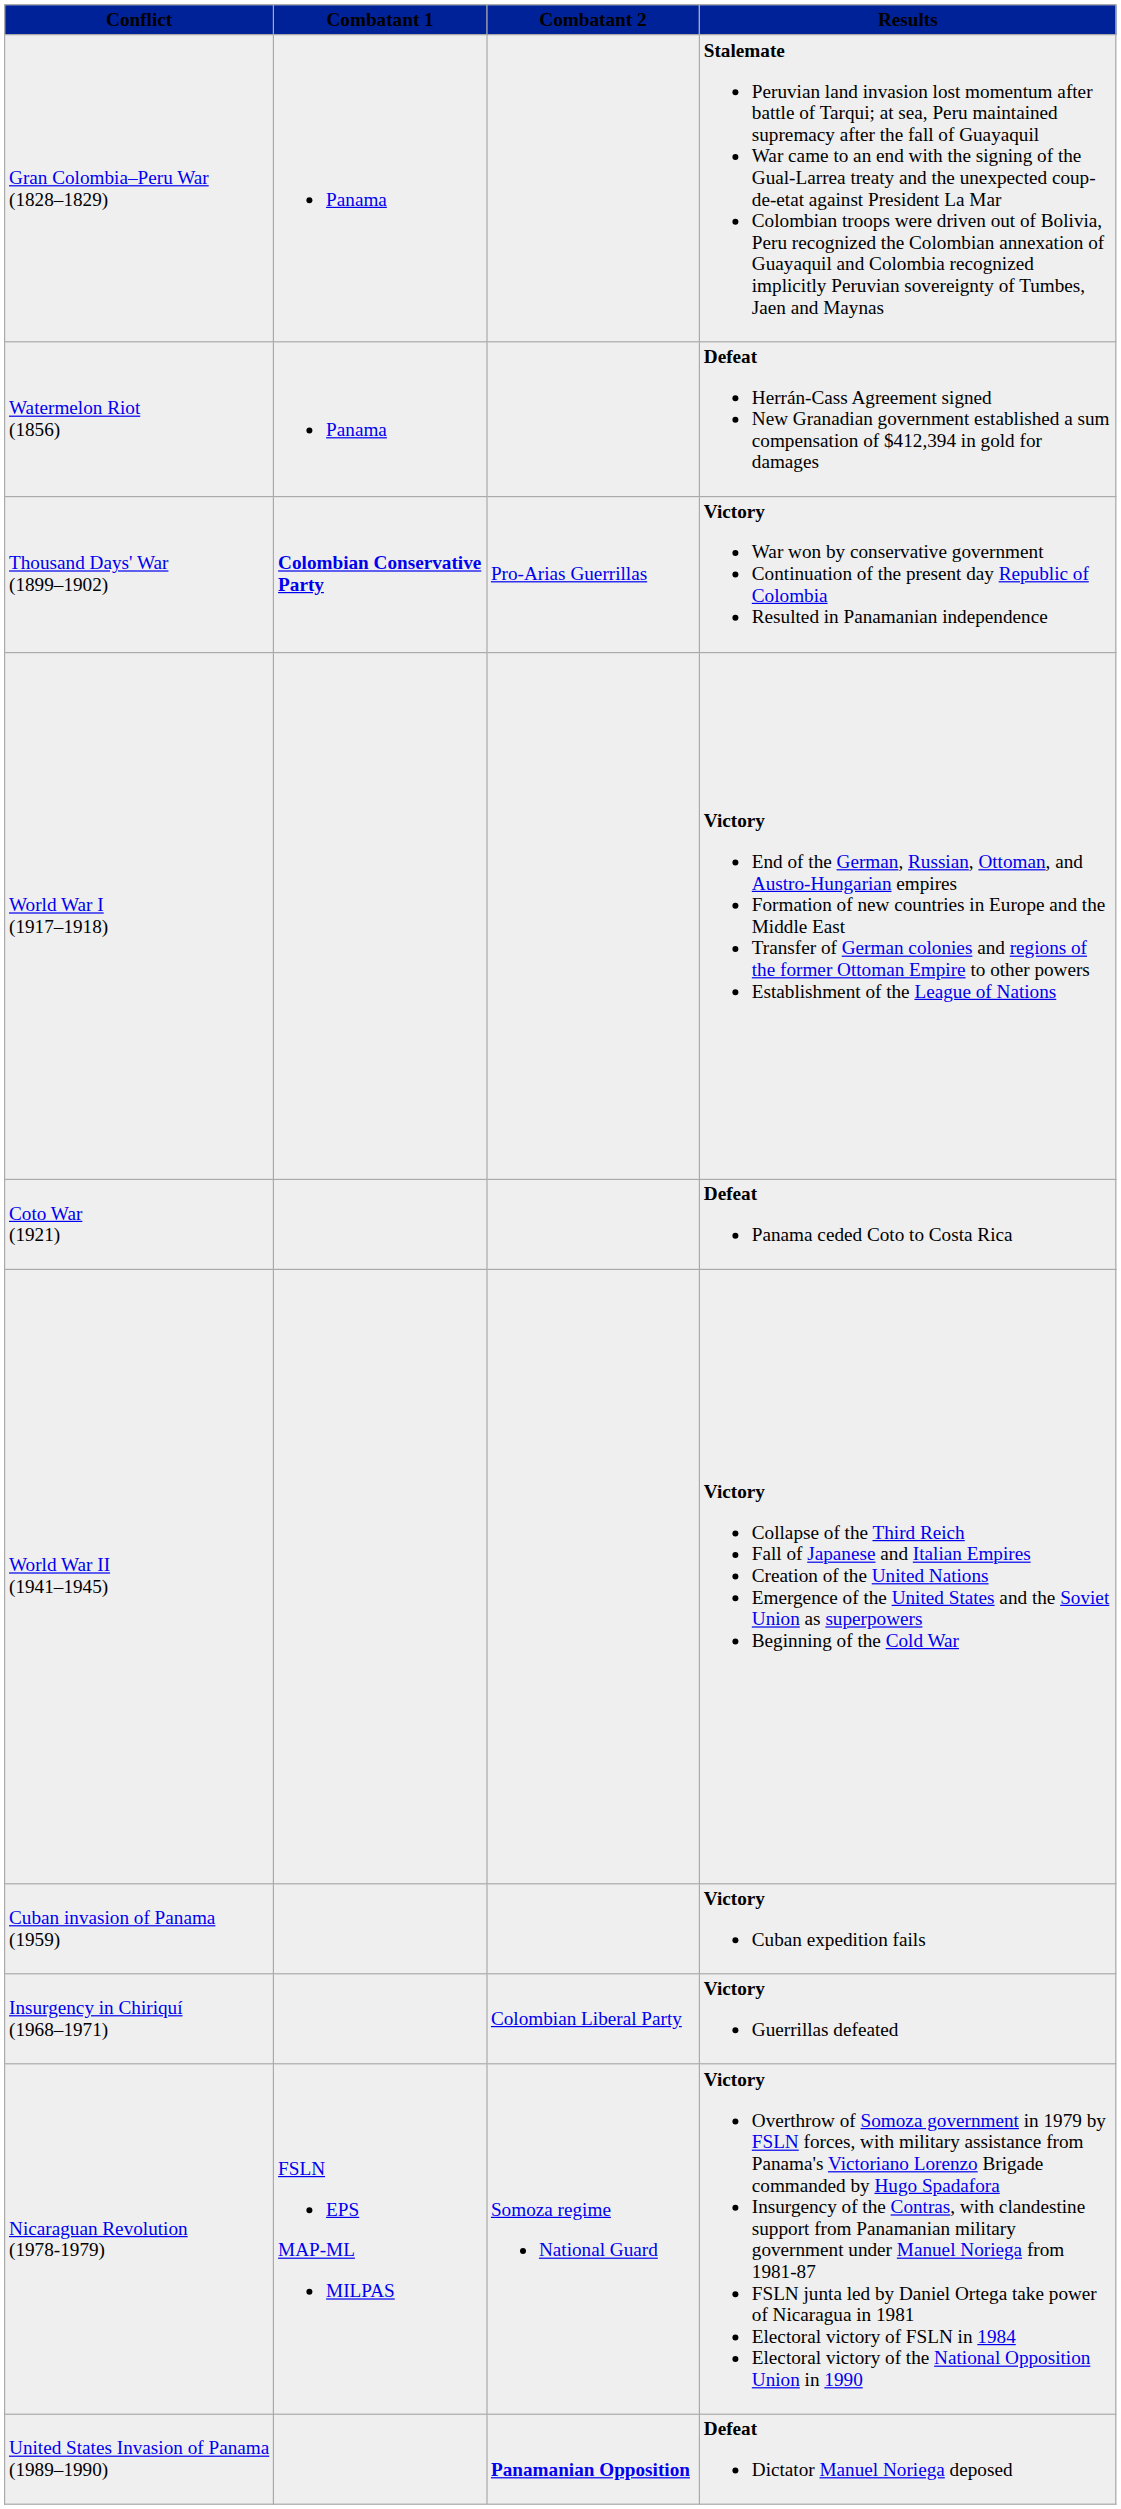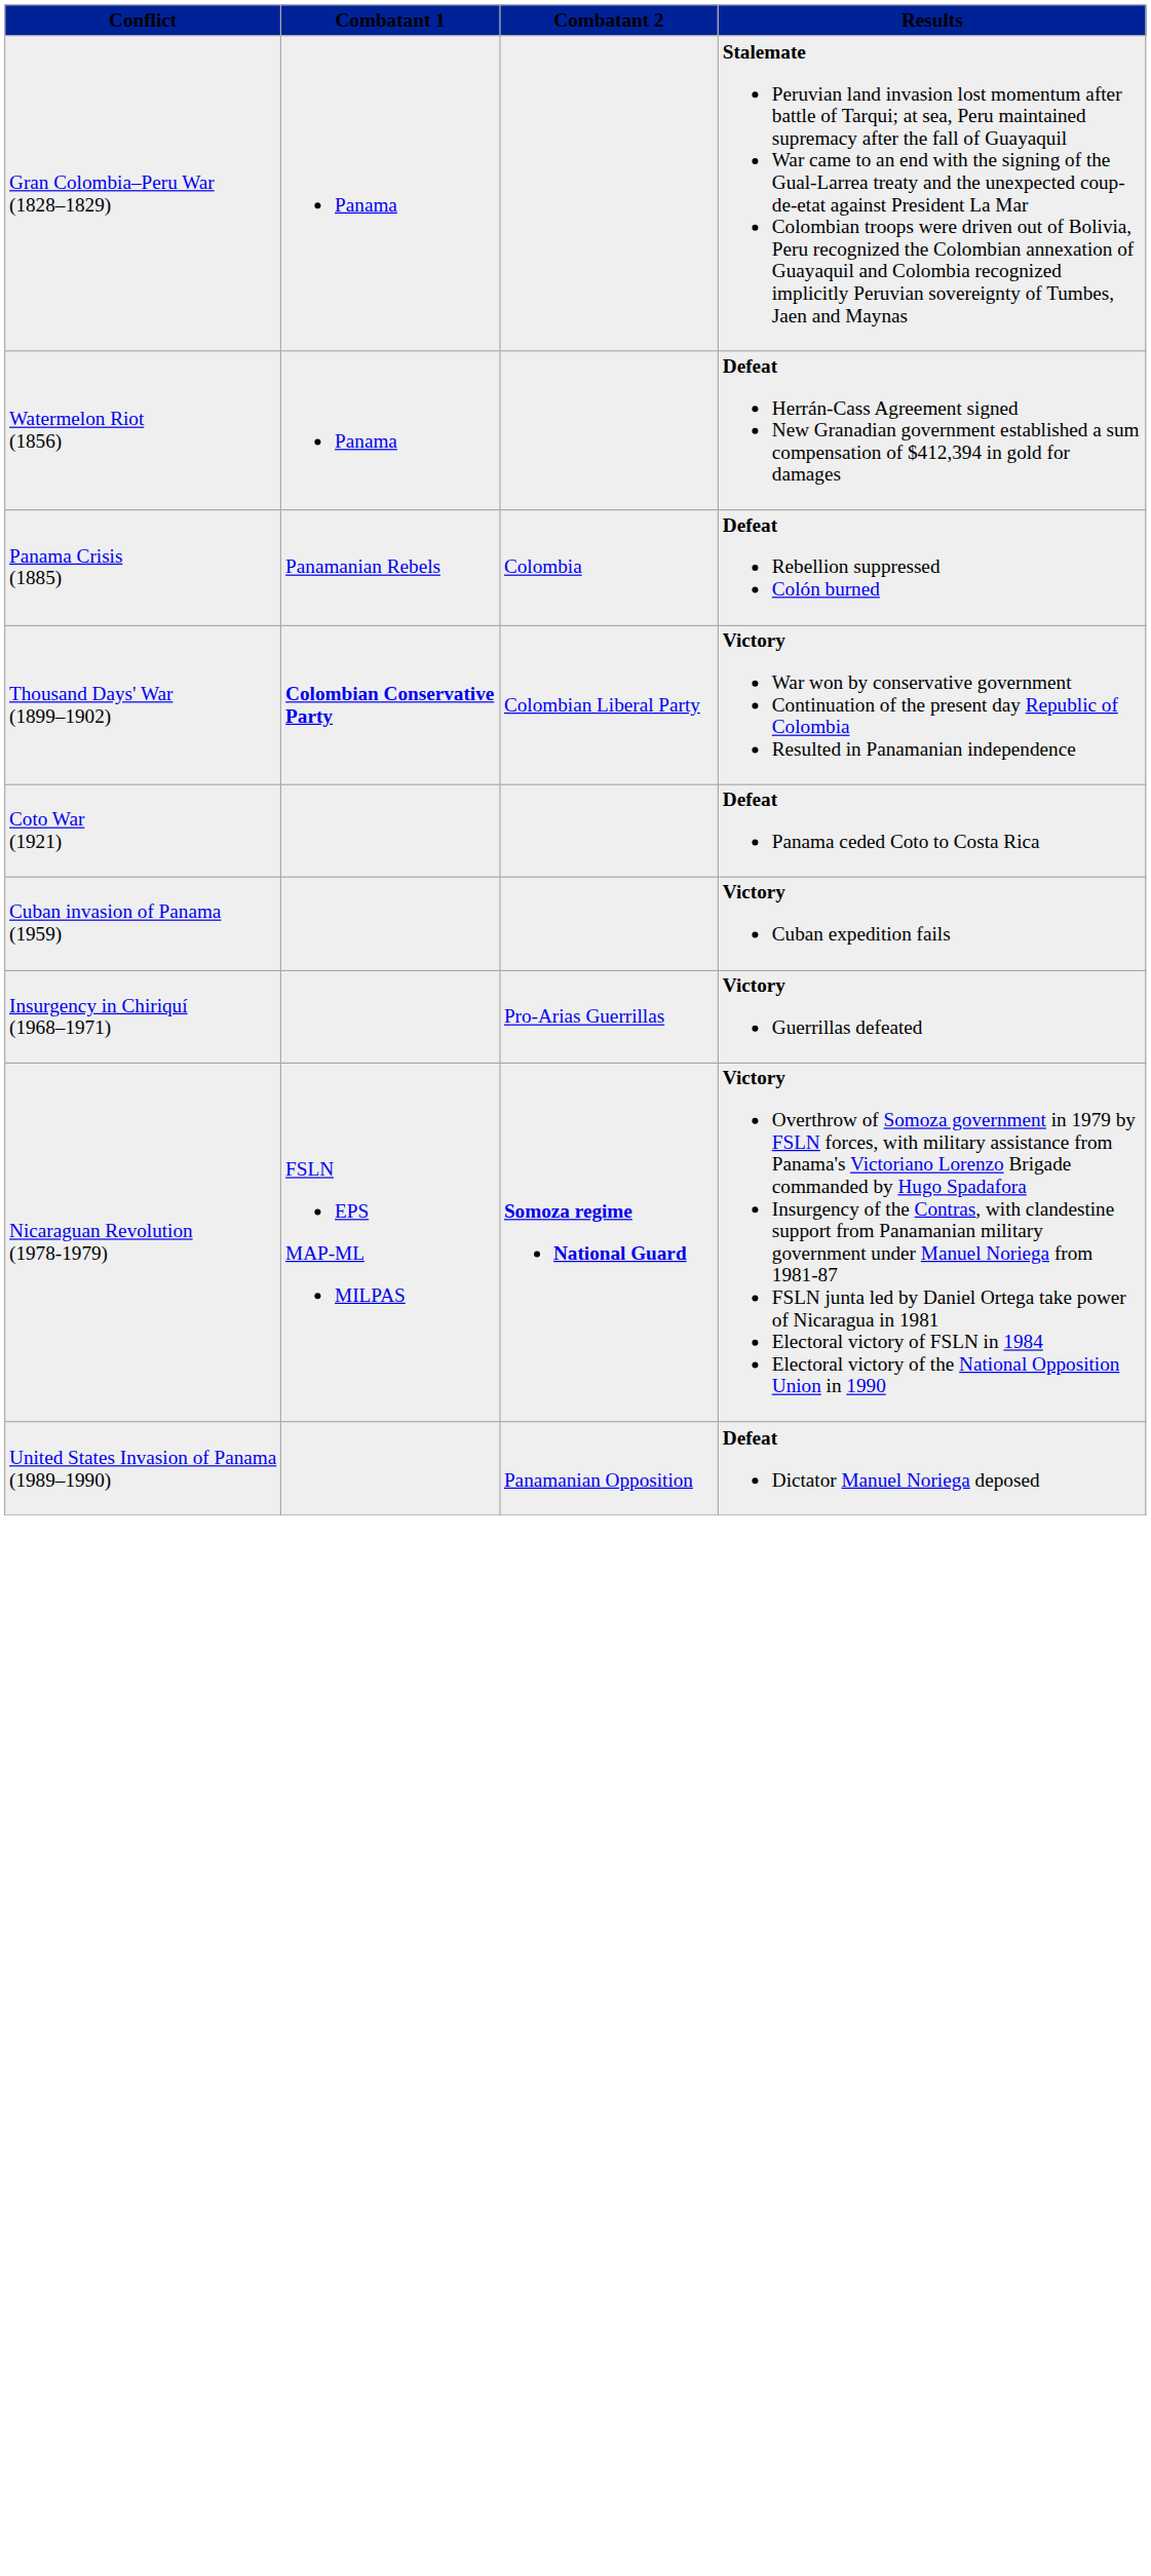+ row: Panama Crisis (1885) | Panamanian Rebels | Colombia | Defeat Rebellion suppressed Colón burned
Thousand Days' War (1899–1902) | Combatant 2: Pro-Arias Guerrillas -> Colombian Liberal Party
- row: World War I (1917–1918) | Victory End of the German, Russian, Ottoman, and Austro-Hungarian empires Formation of new countries in Europe and the Middle East Transfer of German colonies and regions of the former Ottoman Empire to other powers Establishment of the League of Nations
- row: World War II (1941–1945) | Victory Collapse of the Third Reich Fall of Japanese and Italian Empires Creation of the United Nations Emergence of the United States and the Soviet Union as superpowers Beginning of the Cold War
Insurgency in Chiriquí (1968–1971) | Combatant 2: Colombian Liberal Party -> Pro-Arias Guerrillas
Nicaraguan Revolution (1978-1979) | Combatant 2: normal -> bold
United States Invasion of Panama (1989–1990) | Combatant 2: bold -> normal
